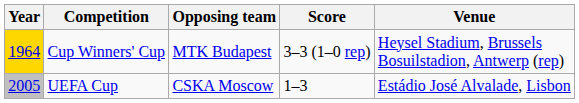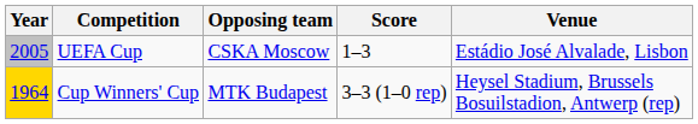rows swapped: Cup Winners' Cup <-> UEFA Cup
